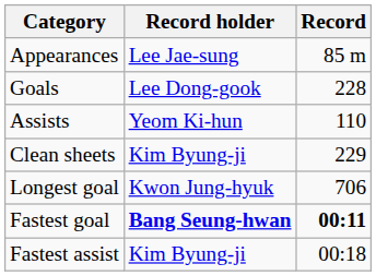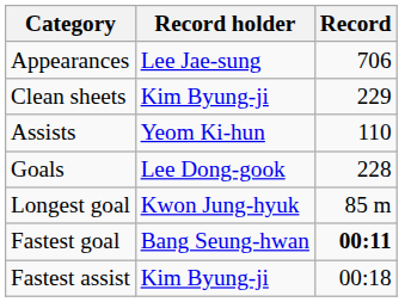Appearances | Record: 85 m -> 706
rows swapped: Goals <-> Clean sheets
Longest goal | Record: 706 -> 85 m
Fastest goal | Record holder: bold -> normal
